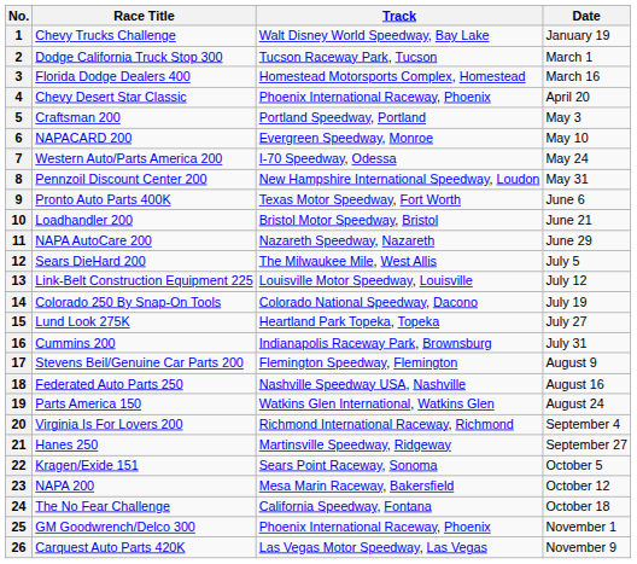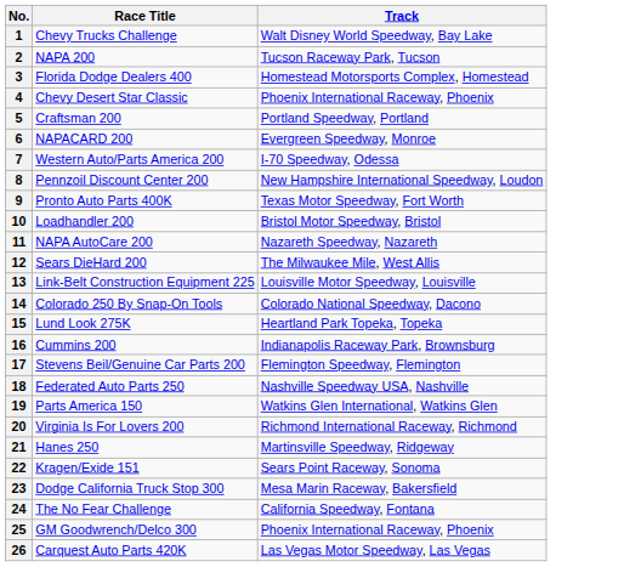- column: Date | January 19 | March 1 | March 16 | April 20 | May 3 | May 10 | May 24 | May 31 | June 6 | June 21 | June 29 | July 5 | July 12 | July 19 | July 27 | July 31 | August 9 | August 16 | August 24 | September 4 | September 27 | October 5 | October 12 | October 18 | November 1 | November 9
2 | Race Title: Dodge California Truck Stop 300 -> NAPA 200
23 | Race Title: NAPA 200 -> Dodge California Truck Stop 300
